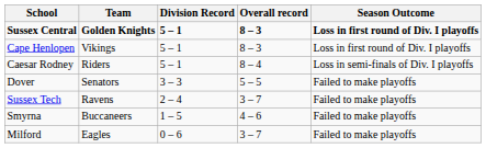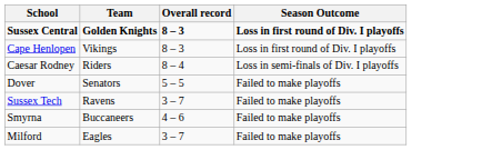- column: Division Record | 5 – 1 | 5 – 1 | 5 – 1 | 3 – 3 | 2 – 4 | 1 – 5 | 0 – 6
